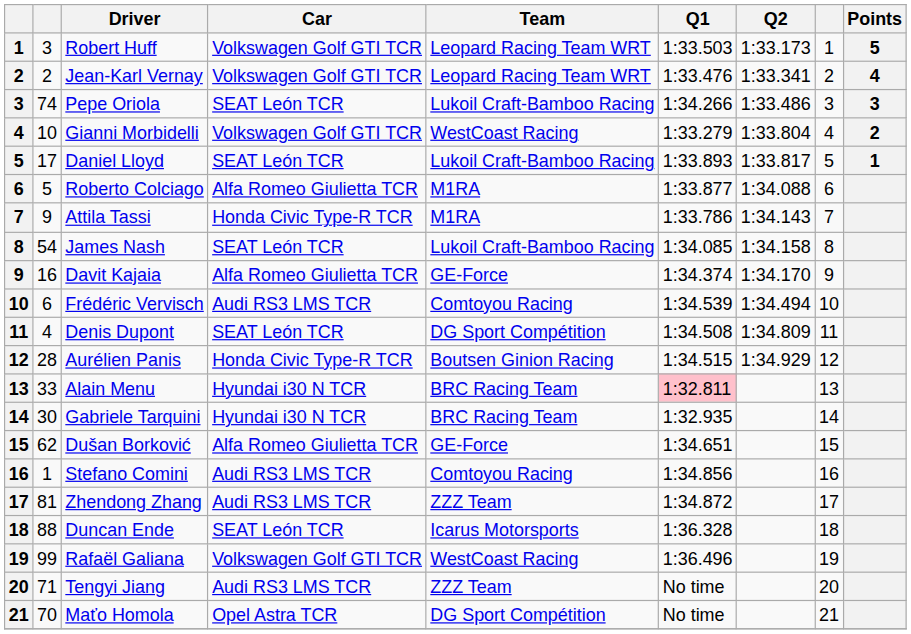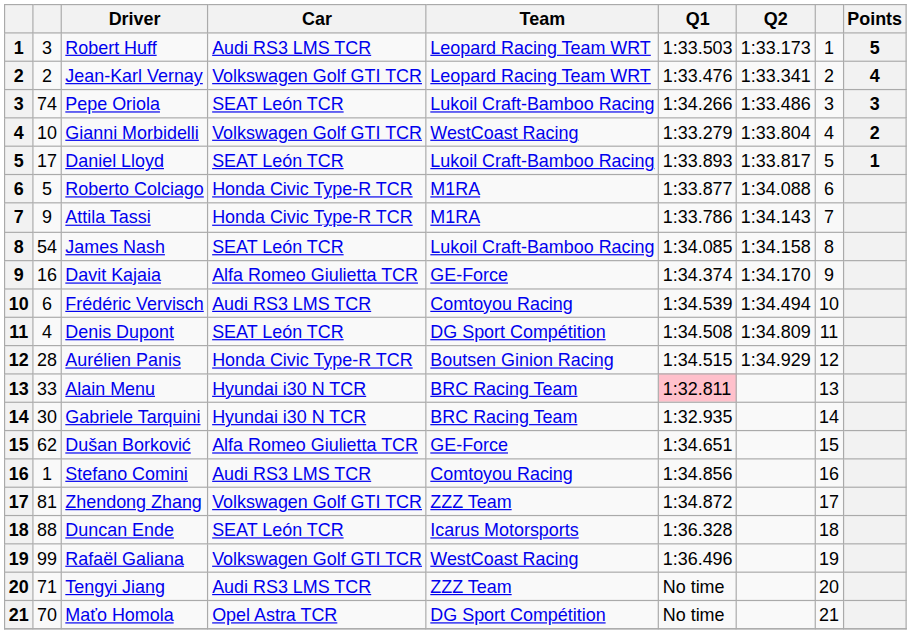Robert Huff | Car: Volkswagen Golf GTI TCR -> Audi RS3 LMS TCR
Roberto Colciago | Car: Alfa Romeo Giulietta TCR -> Honda Civic Type-R TCR
Zhendong Zhang | Car: Audi RS3 LMS TCR -> Volkswagen Golf GTI TCR
